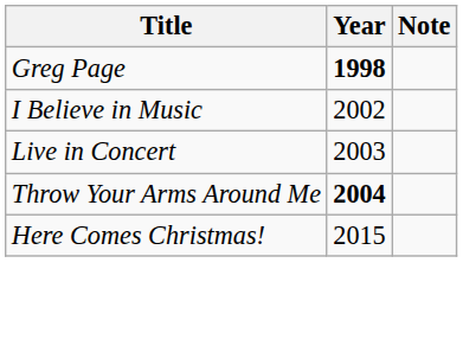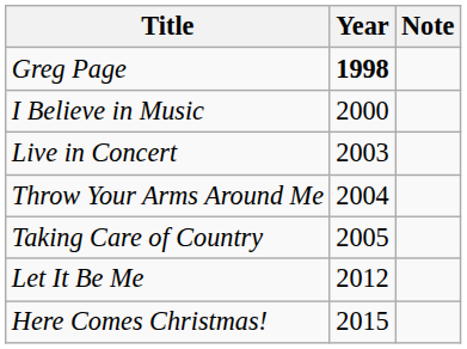I Believe in Music | Year: 2002 -> 2000
Throw Your Arms Around Me | Year: bold -> normal
+ row: Taking Care of Country | 2005
+ row: Let It Be Me | 2012
